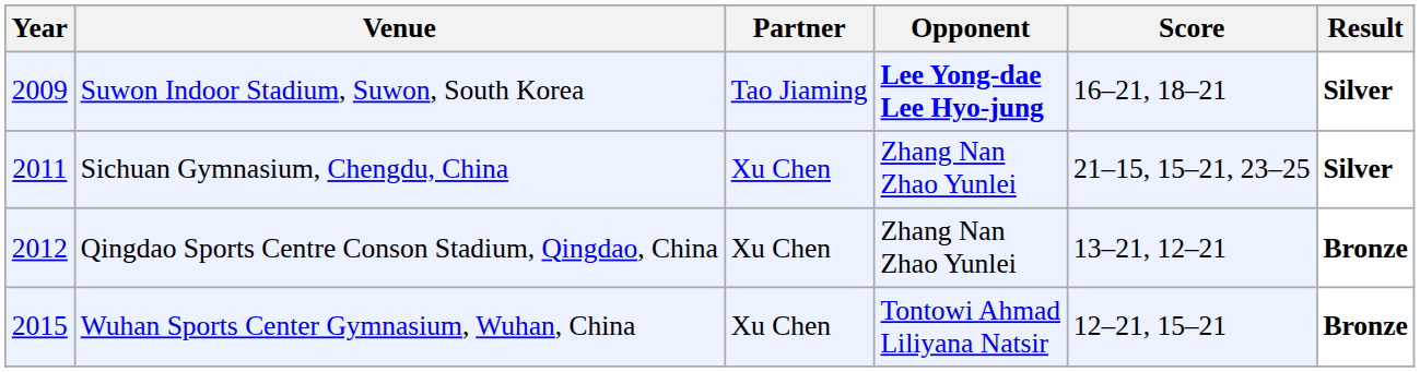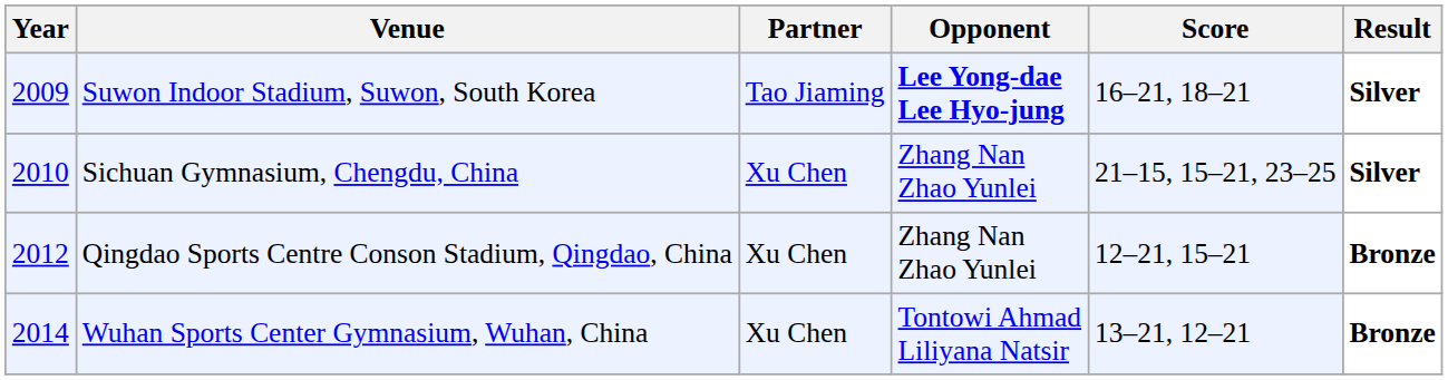Sichuan Gymnasium, Chengdu, China | Year: 2011 -> 2010
Qingdao Sports Centre Conson Stadium, Qingdao, China | Score: 13–21, 12–21 -> 12–21, 15–21
Wuhan Sports Center Gymnasium, Wuhan, China | Year: 2015 -> 2014
Wuhan Sports Center Gymnasium, Wuhan, China | Score: 12–21, 15–21 -> 13–21, 12–21
